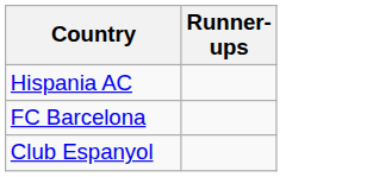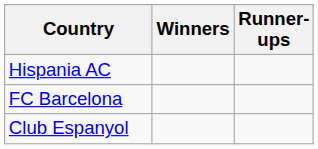+ column: Winners
